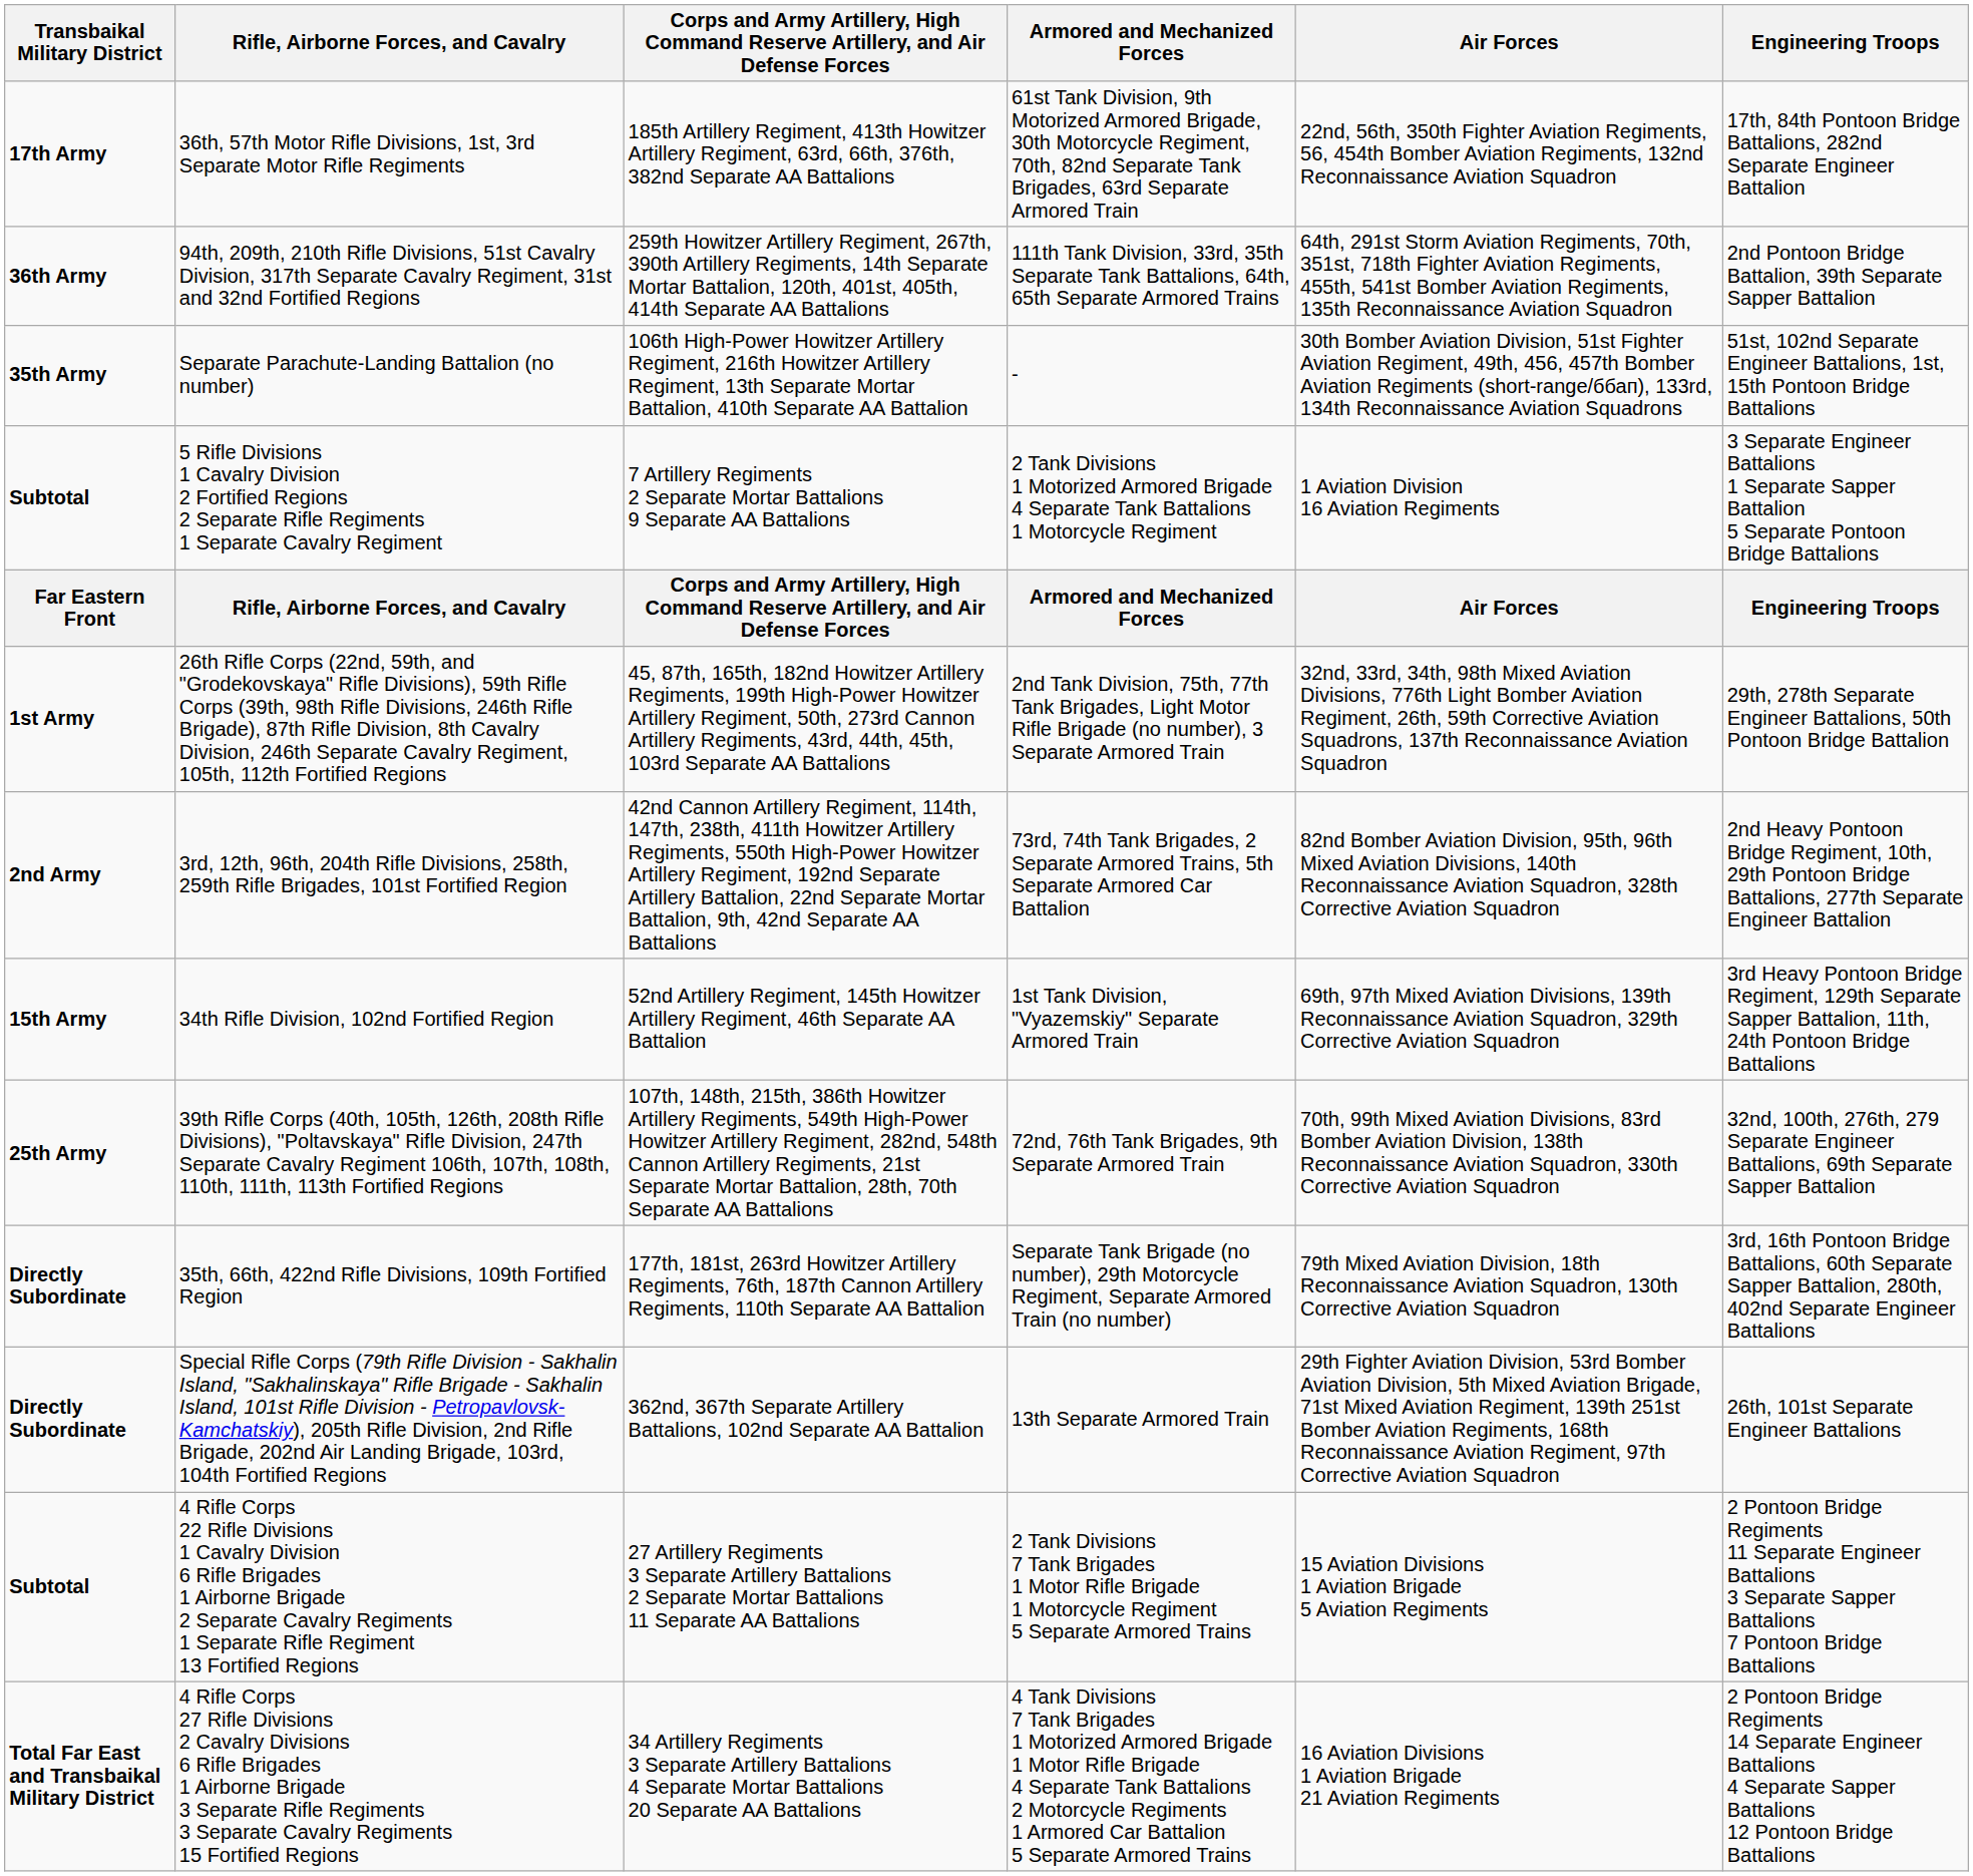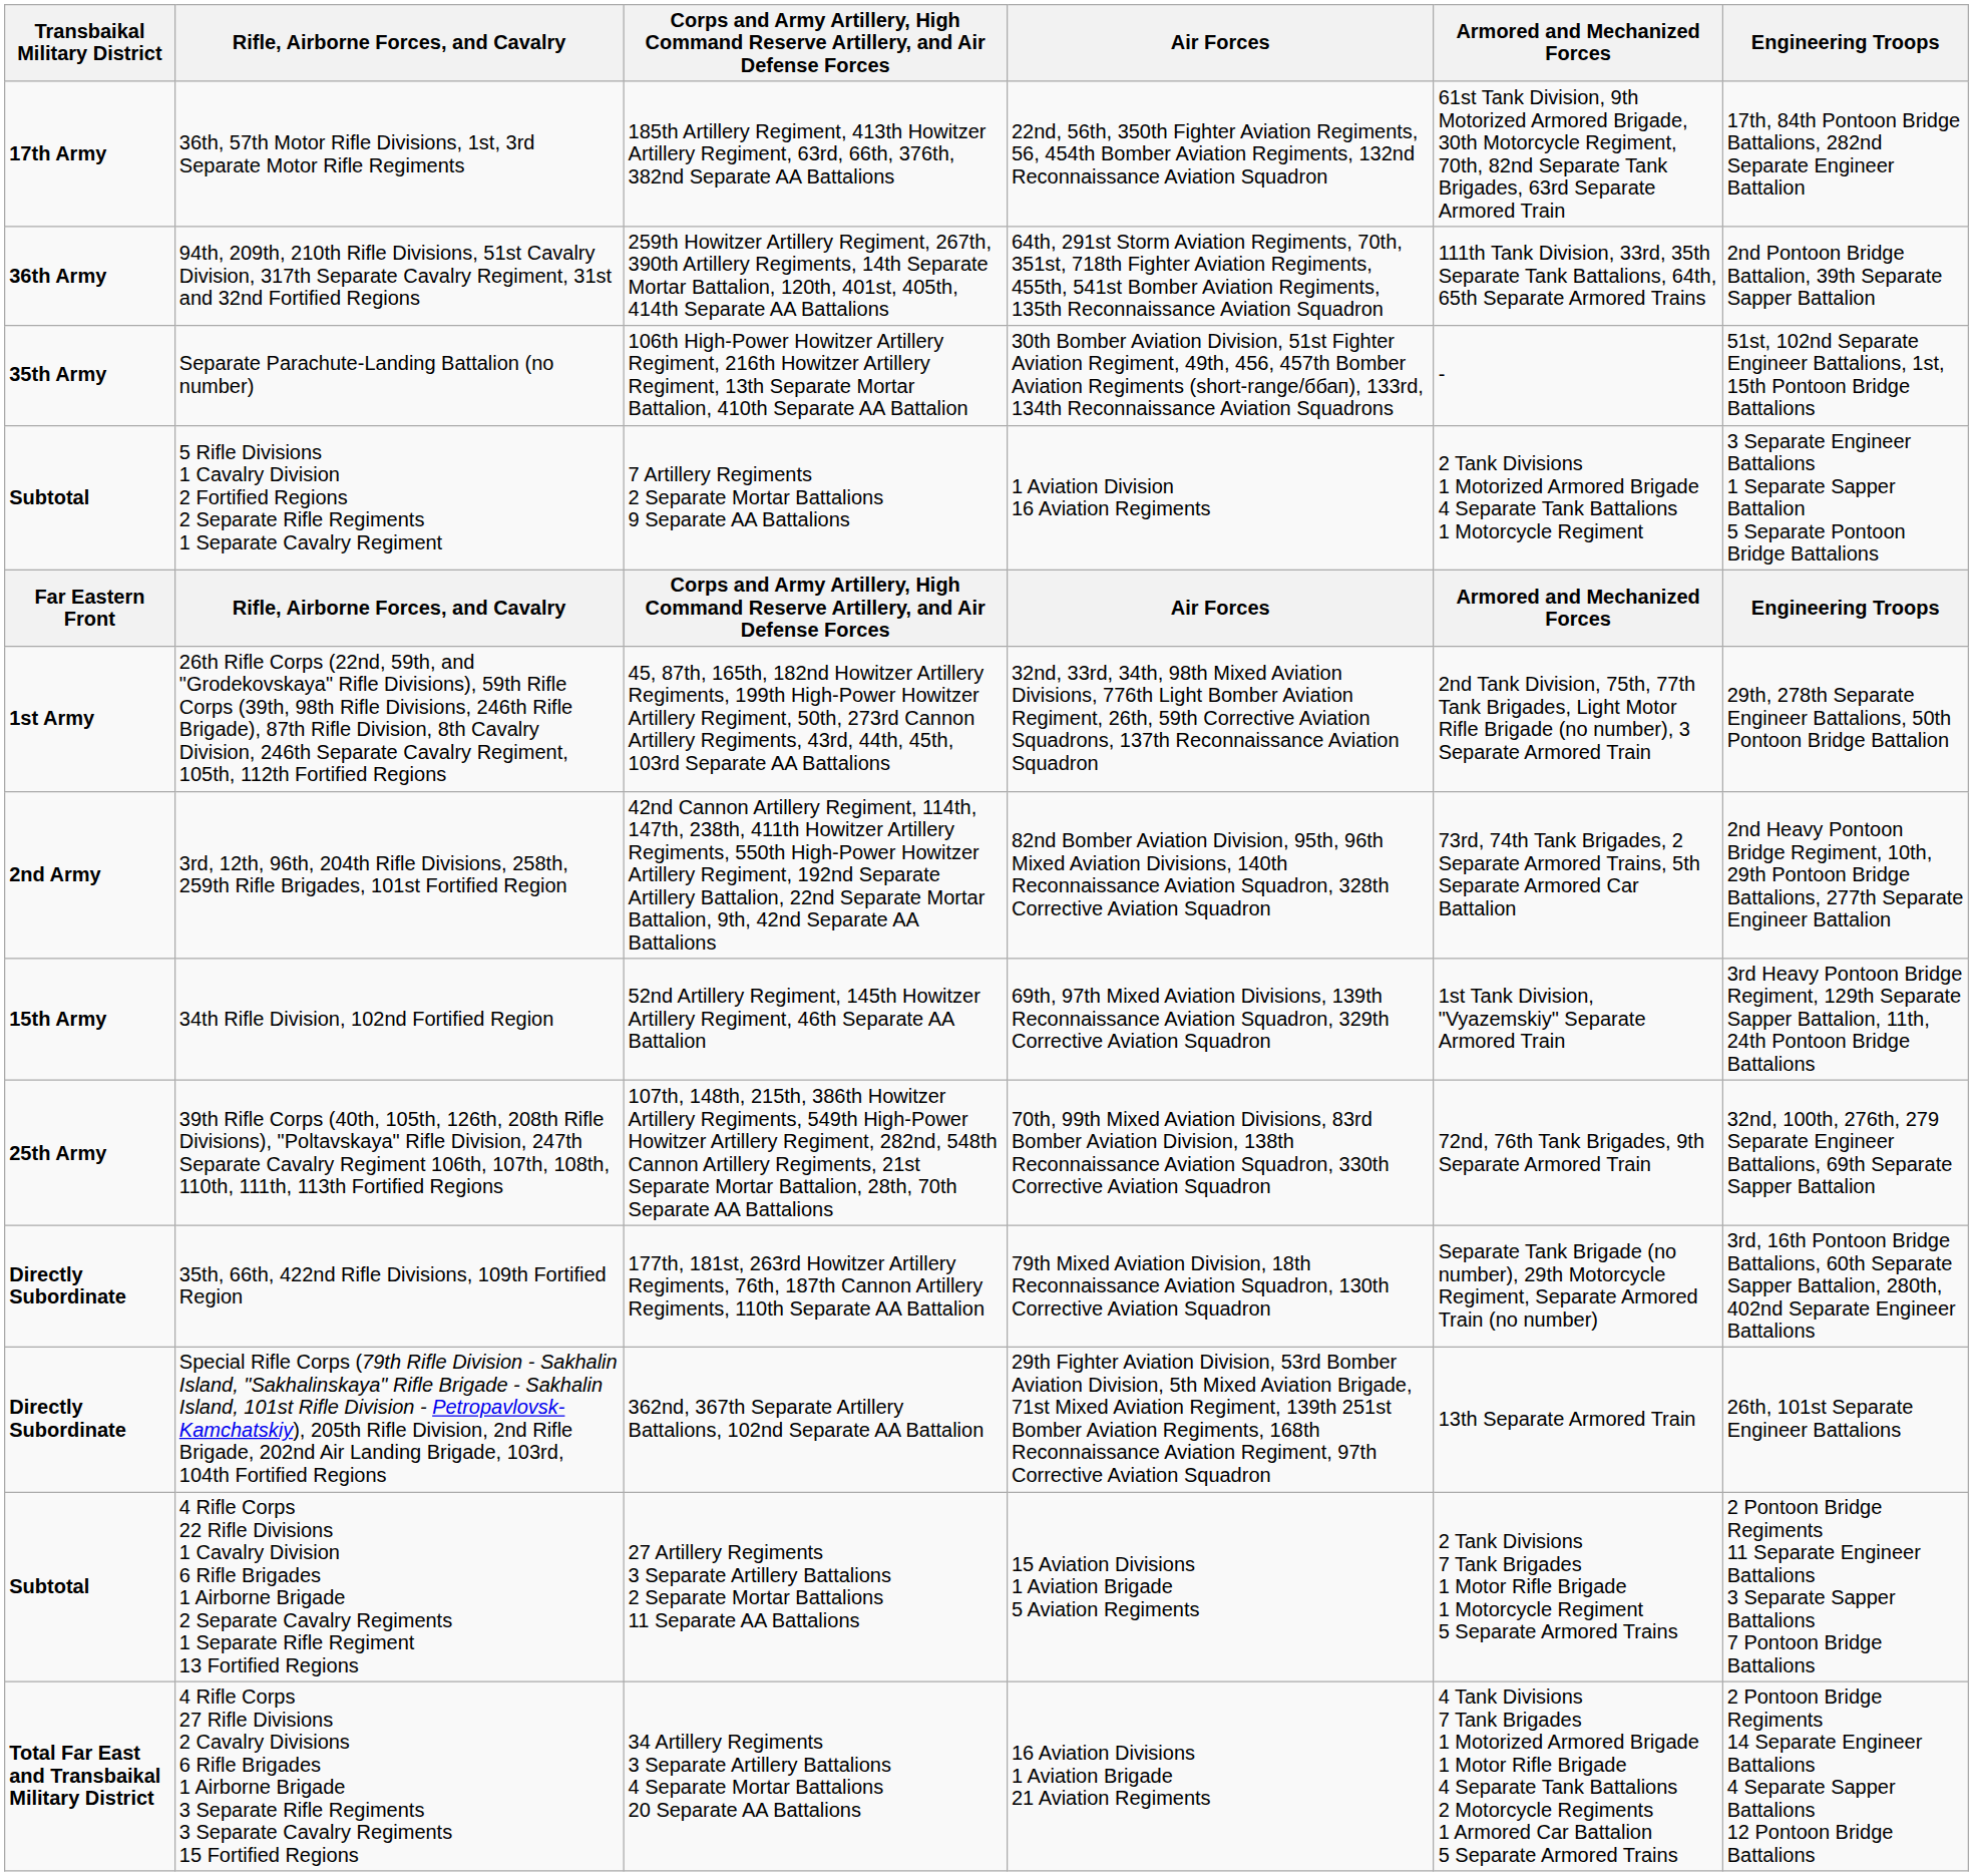columns swapped: Armored and Mechanized Forces <-> Air Forces
